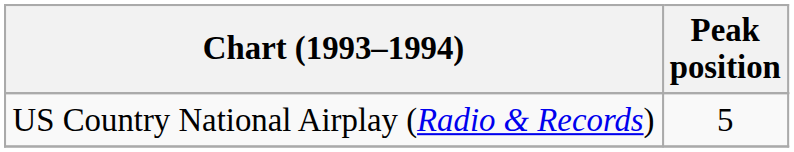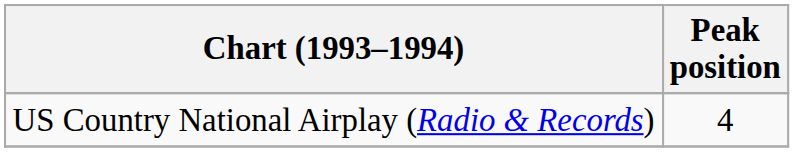US Country National Airplay (Radio & Records) | Peak position: 5 -> 4
